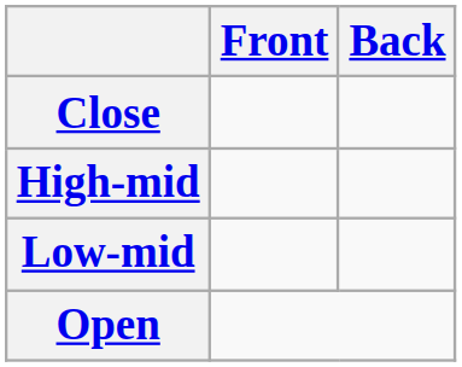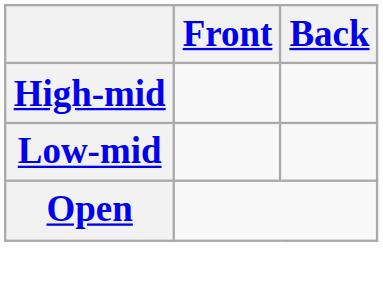- row: Close
